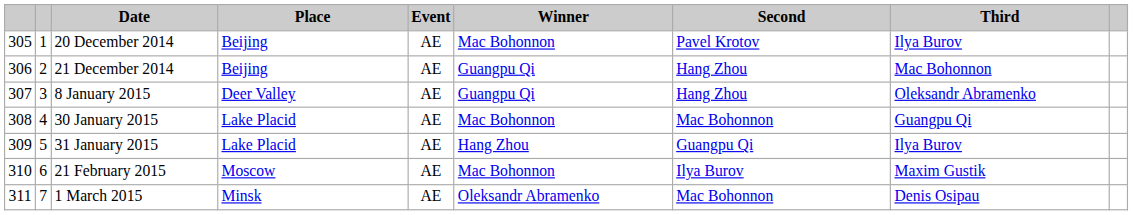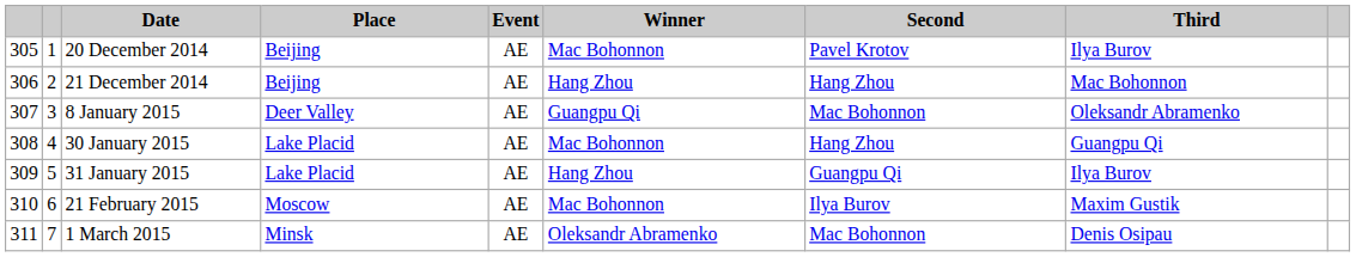21 December 2014 | Winner: Guangpu Qi -> Hang Zhou
8 January 2015 | Second: Hang Zhou -> Mac Bohonnon
30 January 2015 | Second: Mac Bohonnon -> Hang Zhou
